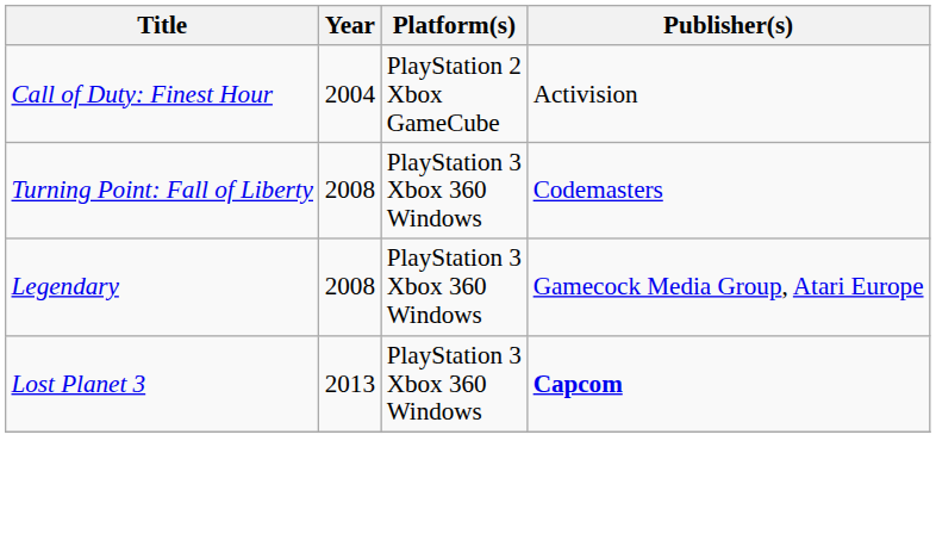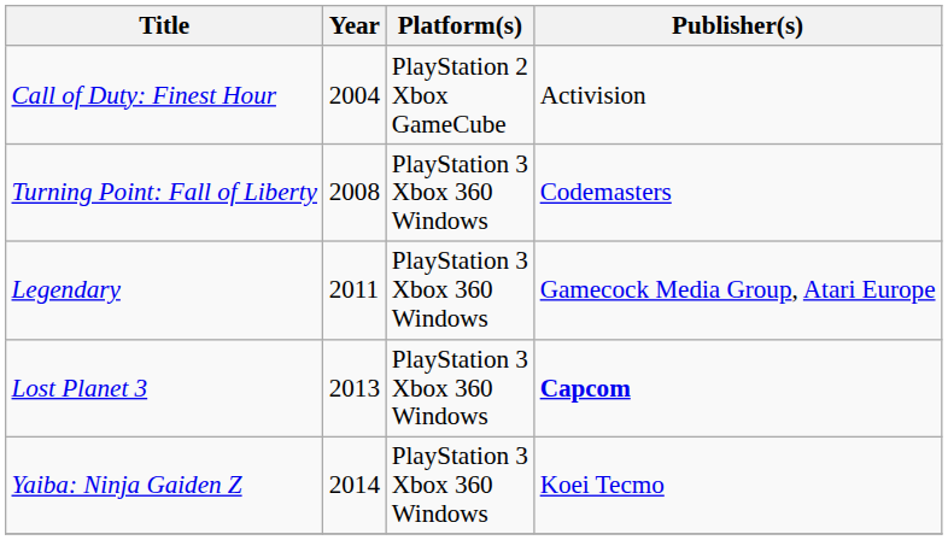Legendary | Year: 2008 -> 2011
+ row: Yaiba: Ninja Gaiden Z | 2014 | PlayStation 3 Xbox 360 Windows | Koei Tecmo
